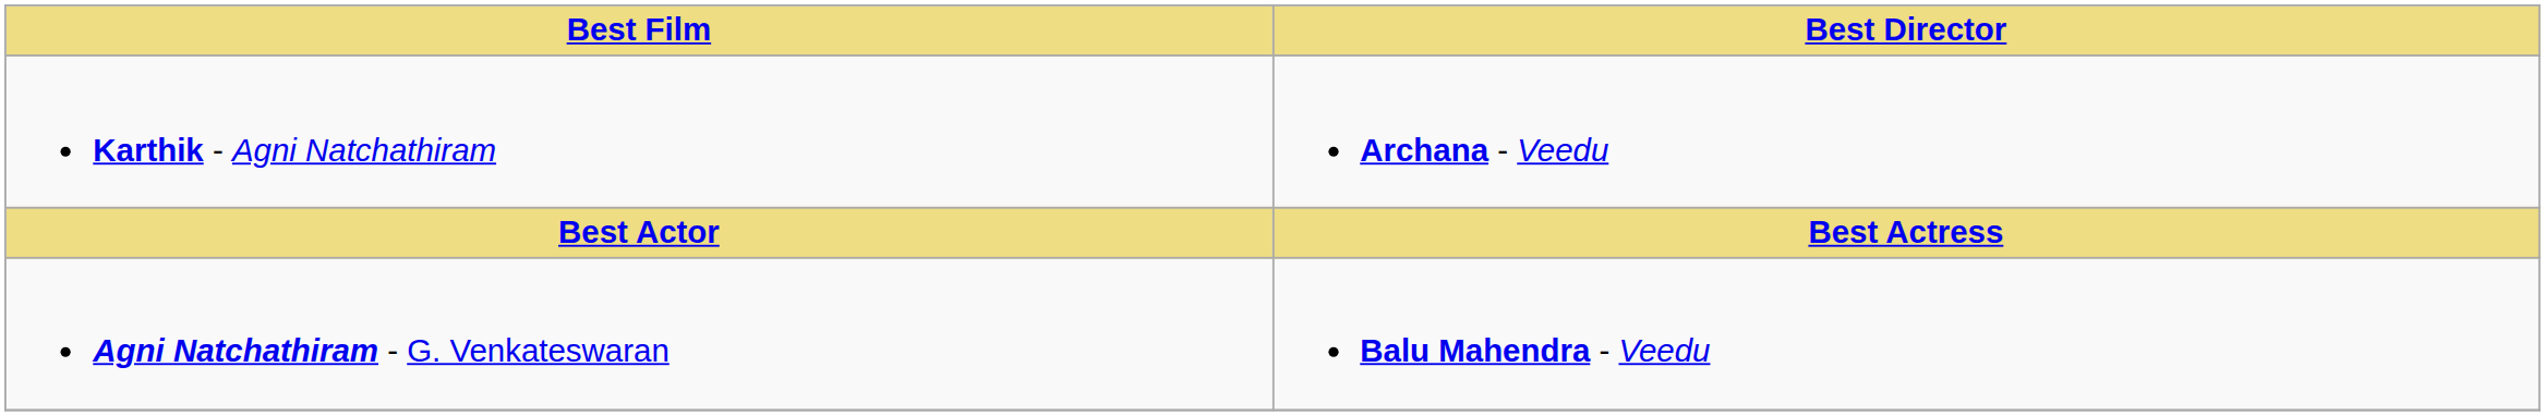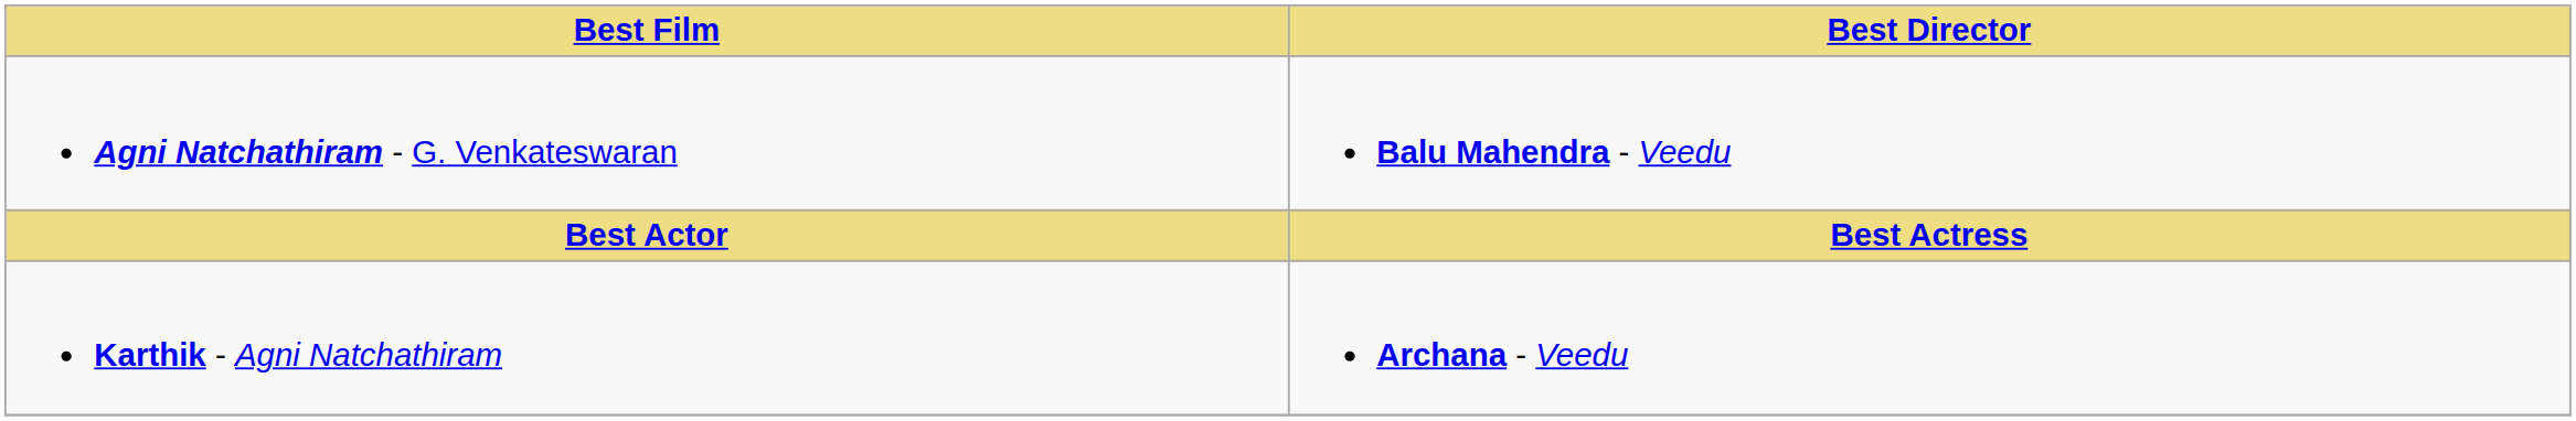rows swapped: Agni Natchathiram - G. Venkateswaran <-> Karthik - Agni Natchathiram
